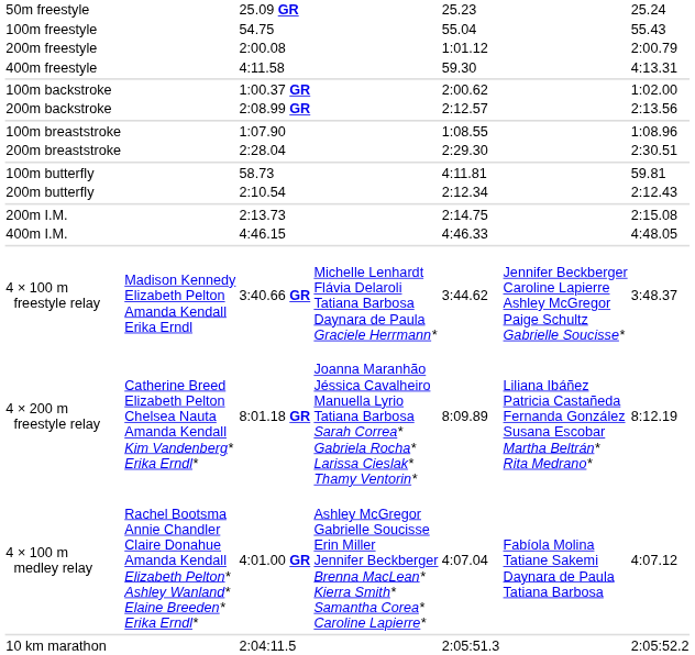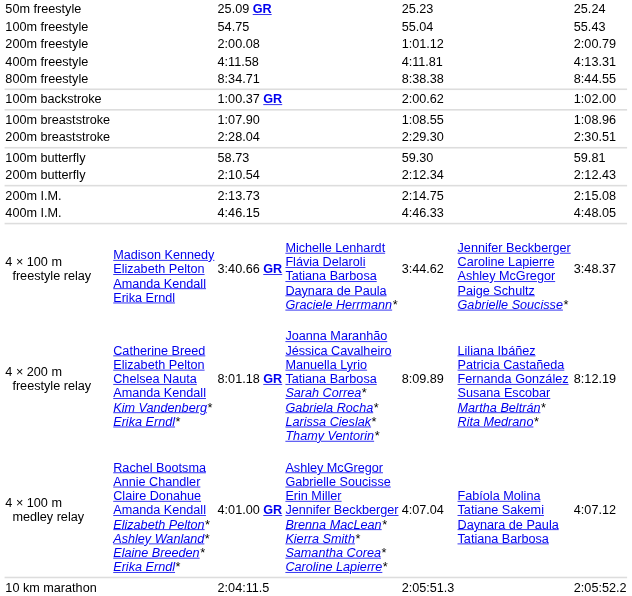400m freestyle | column 5: 59.30 -> 4:11.81
+ row: 800m freestyle | 8:34.71 | 8:38.38 | 8:44.55
- row: 200m backstroke | 2:08.99 GR | 2:12.57 | 2:13.56
100m butterfly | column 5: 4:11.81 -> 59.30
